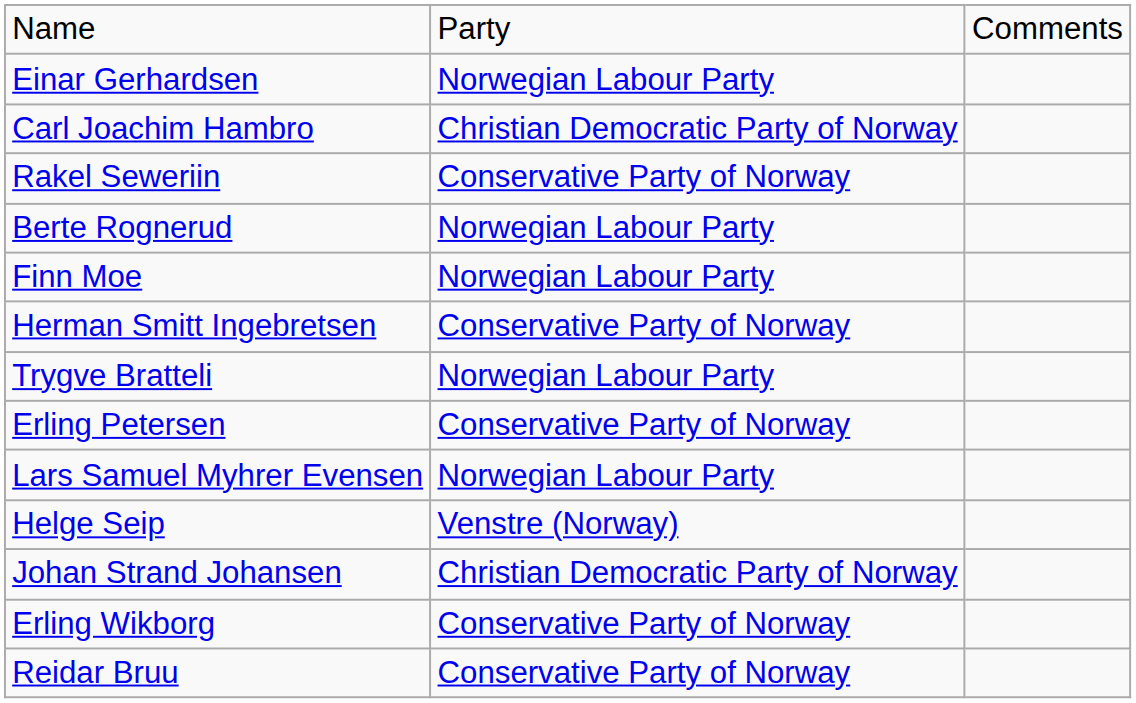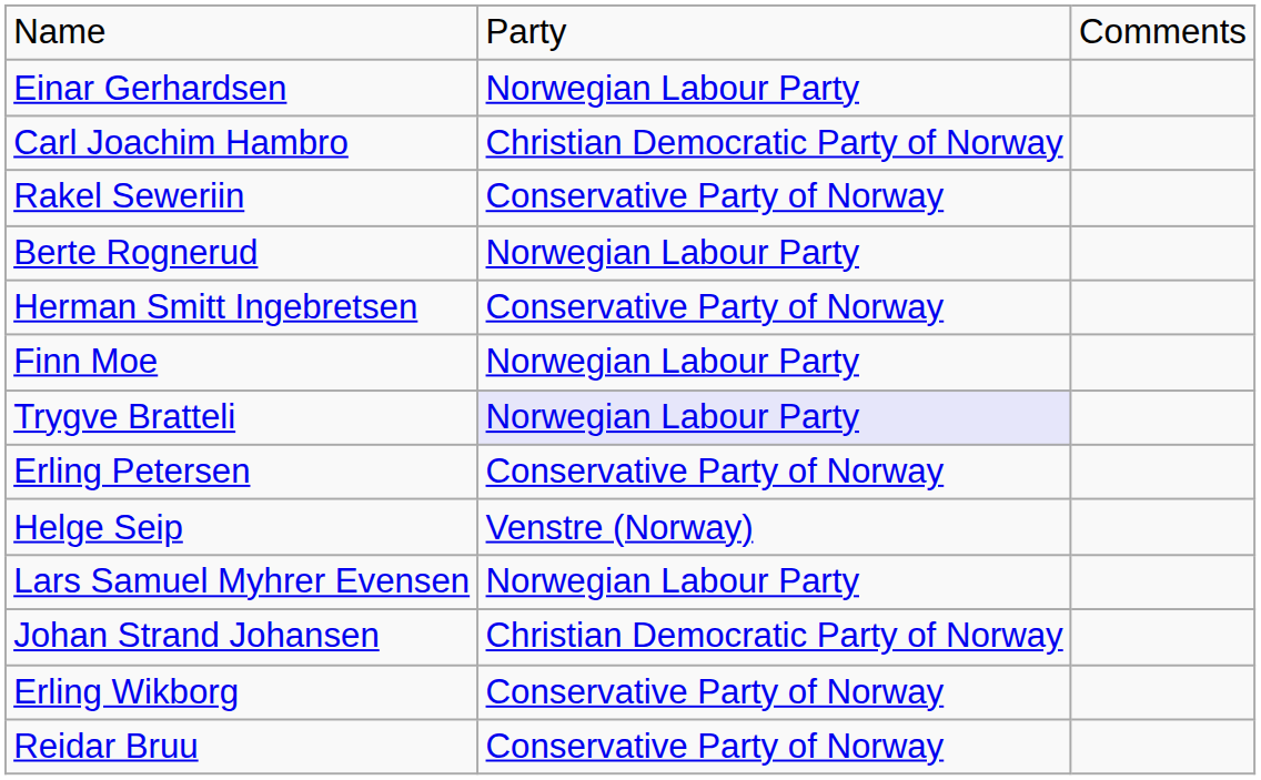rows swapped: Finn Moe <-> Herman Smitt Ingebretsen
Trygve Bratteli | column 2: no background -> lavender background
rows swapped: Lars Samuel Myhrer Evensen <-> Helge Seip
